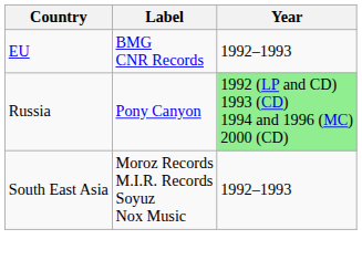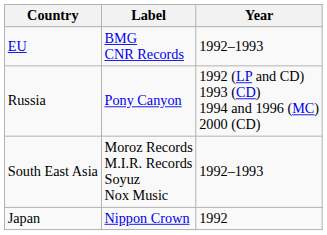Russia | Year: lightgreen background -> no background
+ row: Japan | Nippon Crown | 1992
